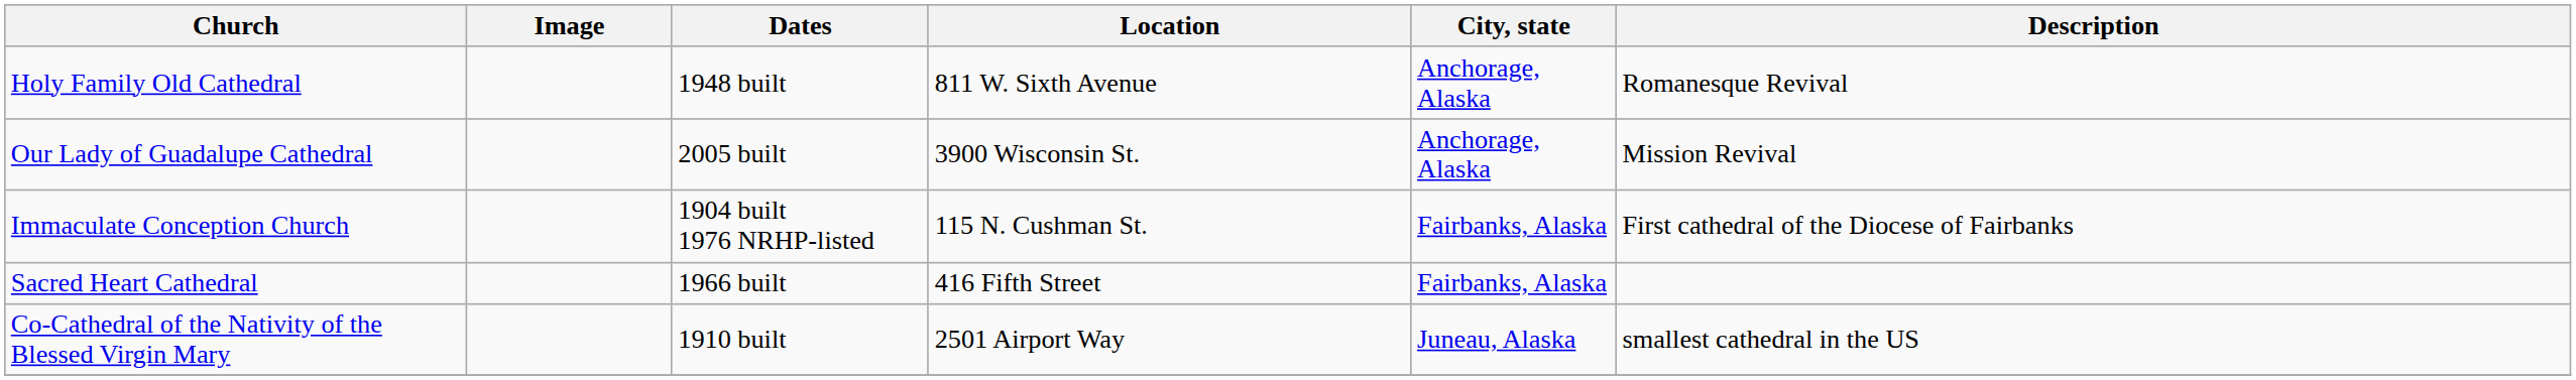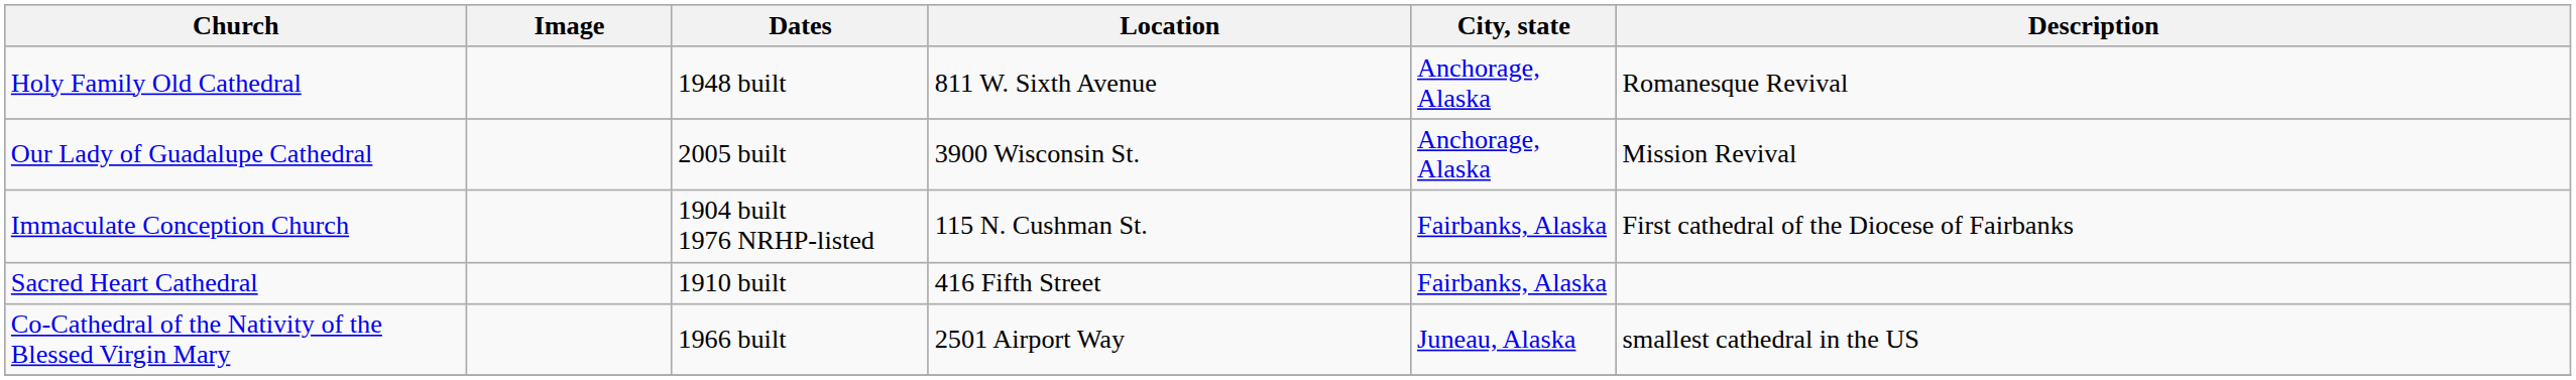Sacred Heart Cathedral | Dates: 1966 built -> 1910 built
Co-Cathedral of the Nativity of the Blessed Virgin Mary | Dates: 1910 built -> 1966 built
